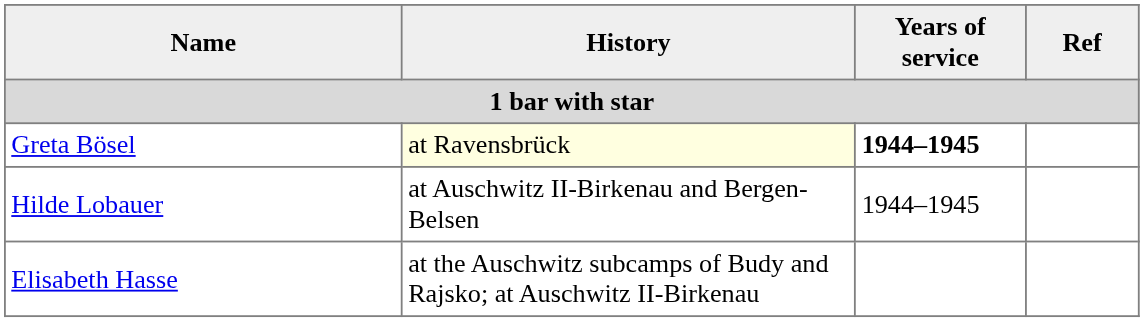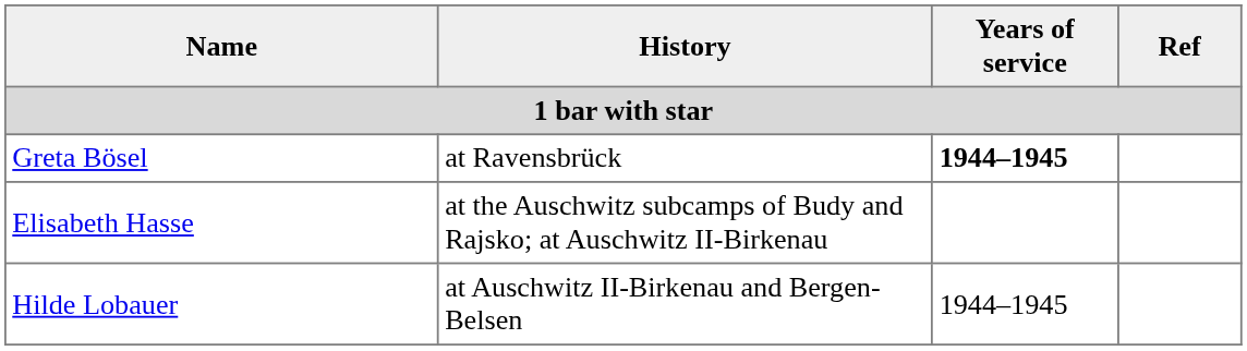Greta Bösel | History: lightyellow background -> no background
rows swapped: Elisabeth Hasse <-> Hilde Lobauer
